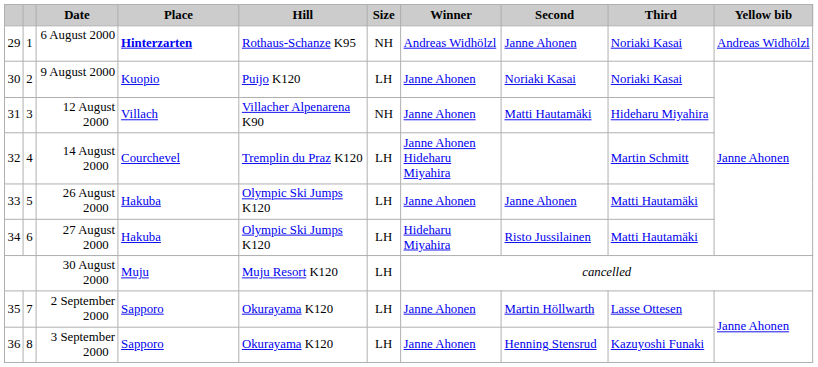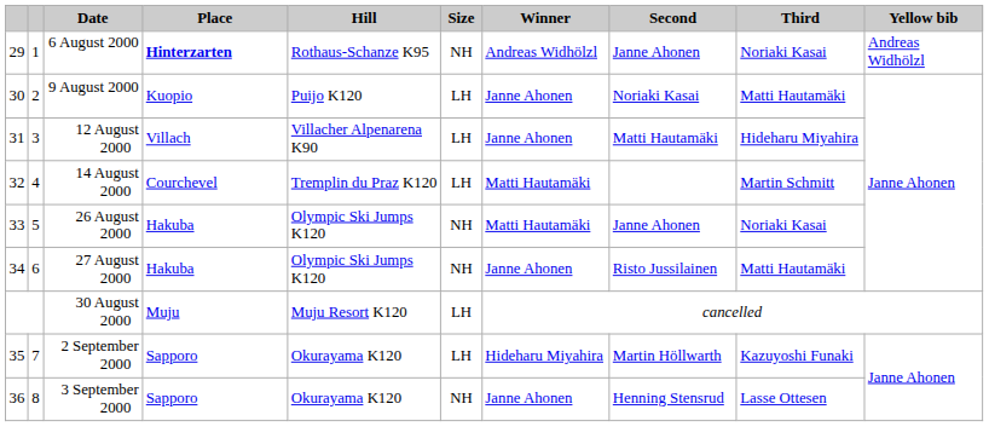9 August 2000 | Third: Noriaki Kasai -> Matti Hautamäki
12 August 2000 | Size: NH -> LH
14 August 2000 | Winner: Janne Ahonen Hideharu Miyahira -> Matti Hautamäki
26 August 2000 | Size: LH -> NH
26 August 2000 | Winner: Janne Ahonen -> Matti Hautamäki
26 August 2000 | Third: Matti Hautamäki -> Noriaki Kasai
27 August 2000 | Size: LH -> NH
27 August 2000 | Winner: Hideharu Miyahira -> Janne Ahonen
2 September 2000 | Winner: Janne Ahonen -> Hideharu Miyahira
2 September 2000 | Third: Lasse Ottesen -> Kazuyoshi Funaki
3 September 2000 | Size: LH -> NH
3 September 2000 | Third: Kazuyoshi Funaki -> Lasse Ottesen
